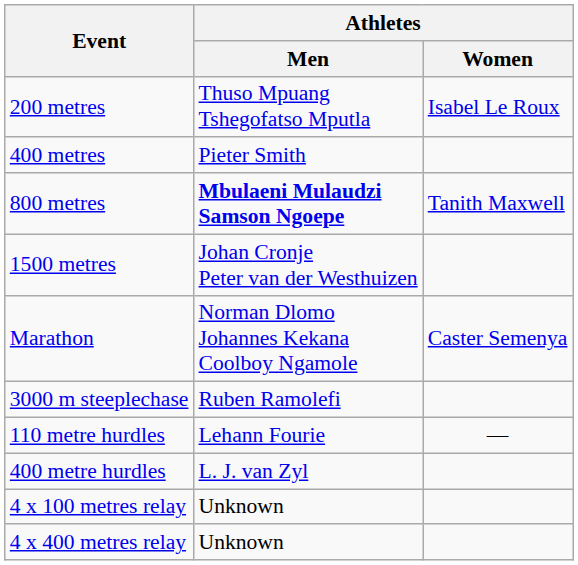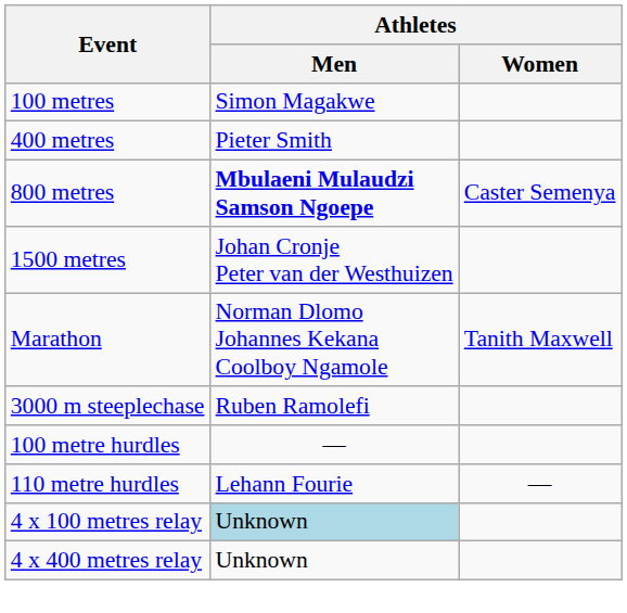+ row: 100 metres | Simon Magakwe
- row: 200 metres | Thuso Mpuang Tshegofatso Mputla | Isabel Le Roux
800 metres | Athletes / Women: Tanith Maxwell -> Caster Semenya
Marathon | Athletes / Women: Caster Semenya -> Tanith Maxwell
+ row: 100 metre hurdles | —
- row: 400 metre hurdles | L. J. van Zyl
4 x 100 metres relay | Athletes / Men: no background -> lightblue background
